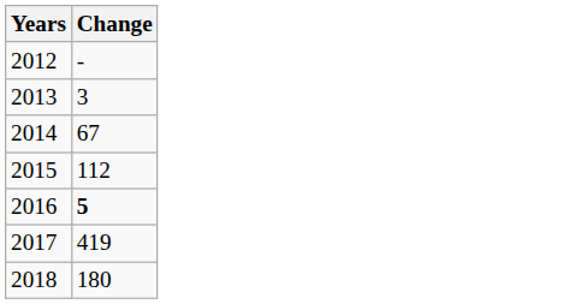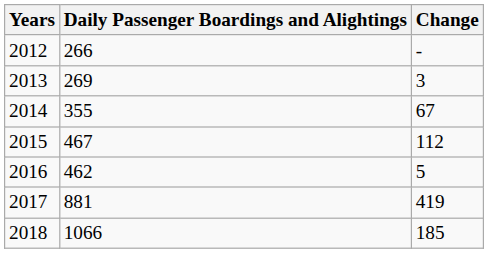+ column: Daily Passenger Boardings and Alightings | 266 | 269 | 355 | 467 | 462 | 881 | 1066
2016 | Change: bold -> normal
2018 | Change: 180 -> 185
